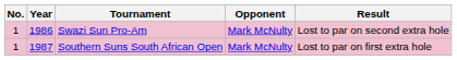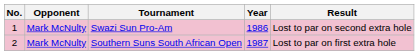columns swapped: Year <-> Opponent
Southern Suns South African Open | No.: 1 -> 2
